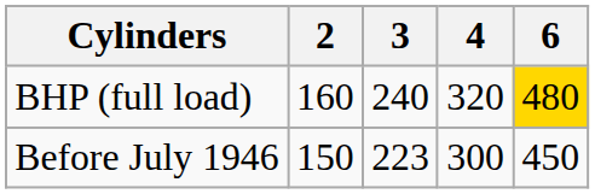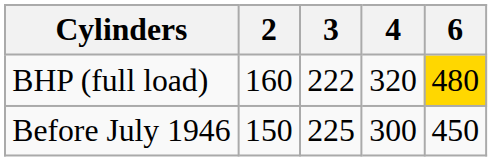BHP (full load) | 3: 240 -> 222
Before July 1946 | 3: 223 -> 225
